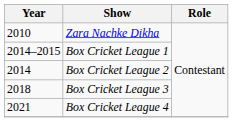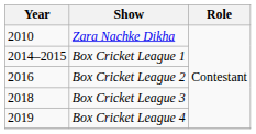Box Cricket League 2 | Year: 2014 -> 2016
Box Cricket League 4 | Year: 2021 -> 2019
